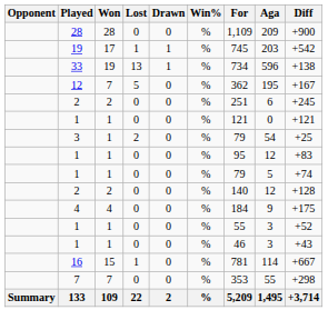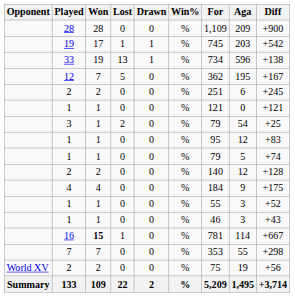16 | Won: normal -> bold
+ row: World XV | 2 | 2 | 0 | 0 | % | 75 | 19 | +56
